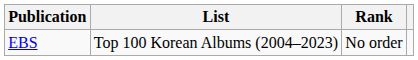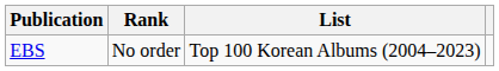columns swapped: List <-> Rank
